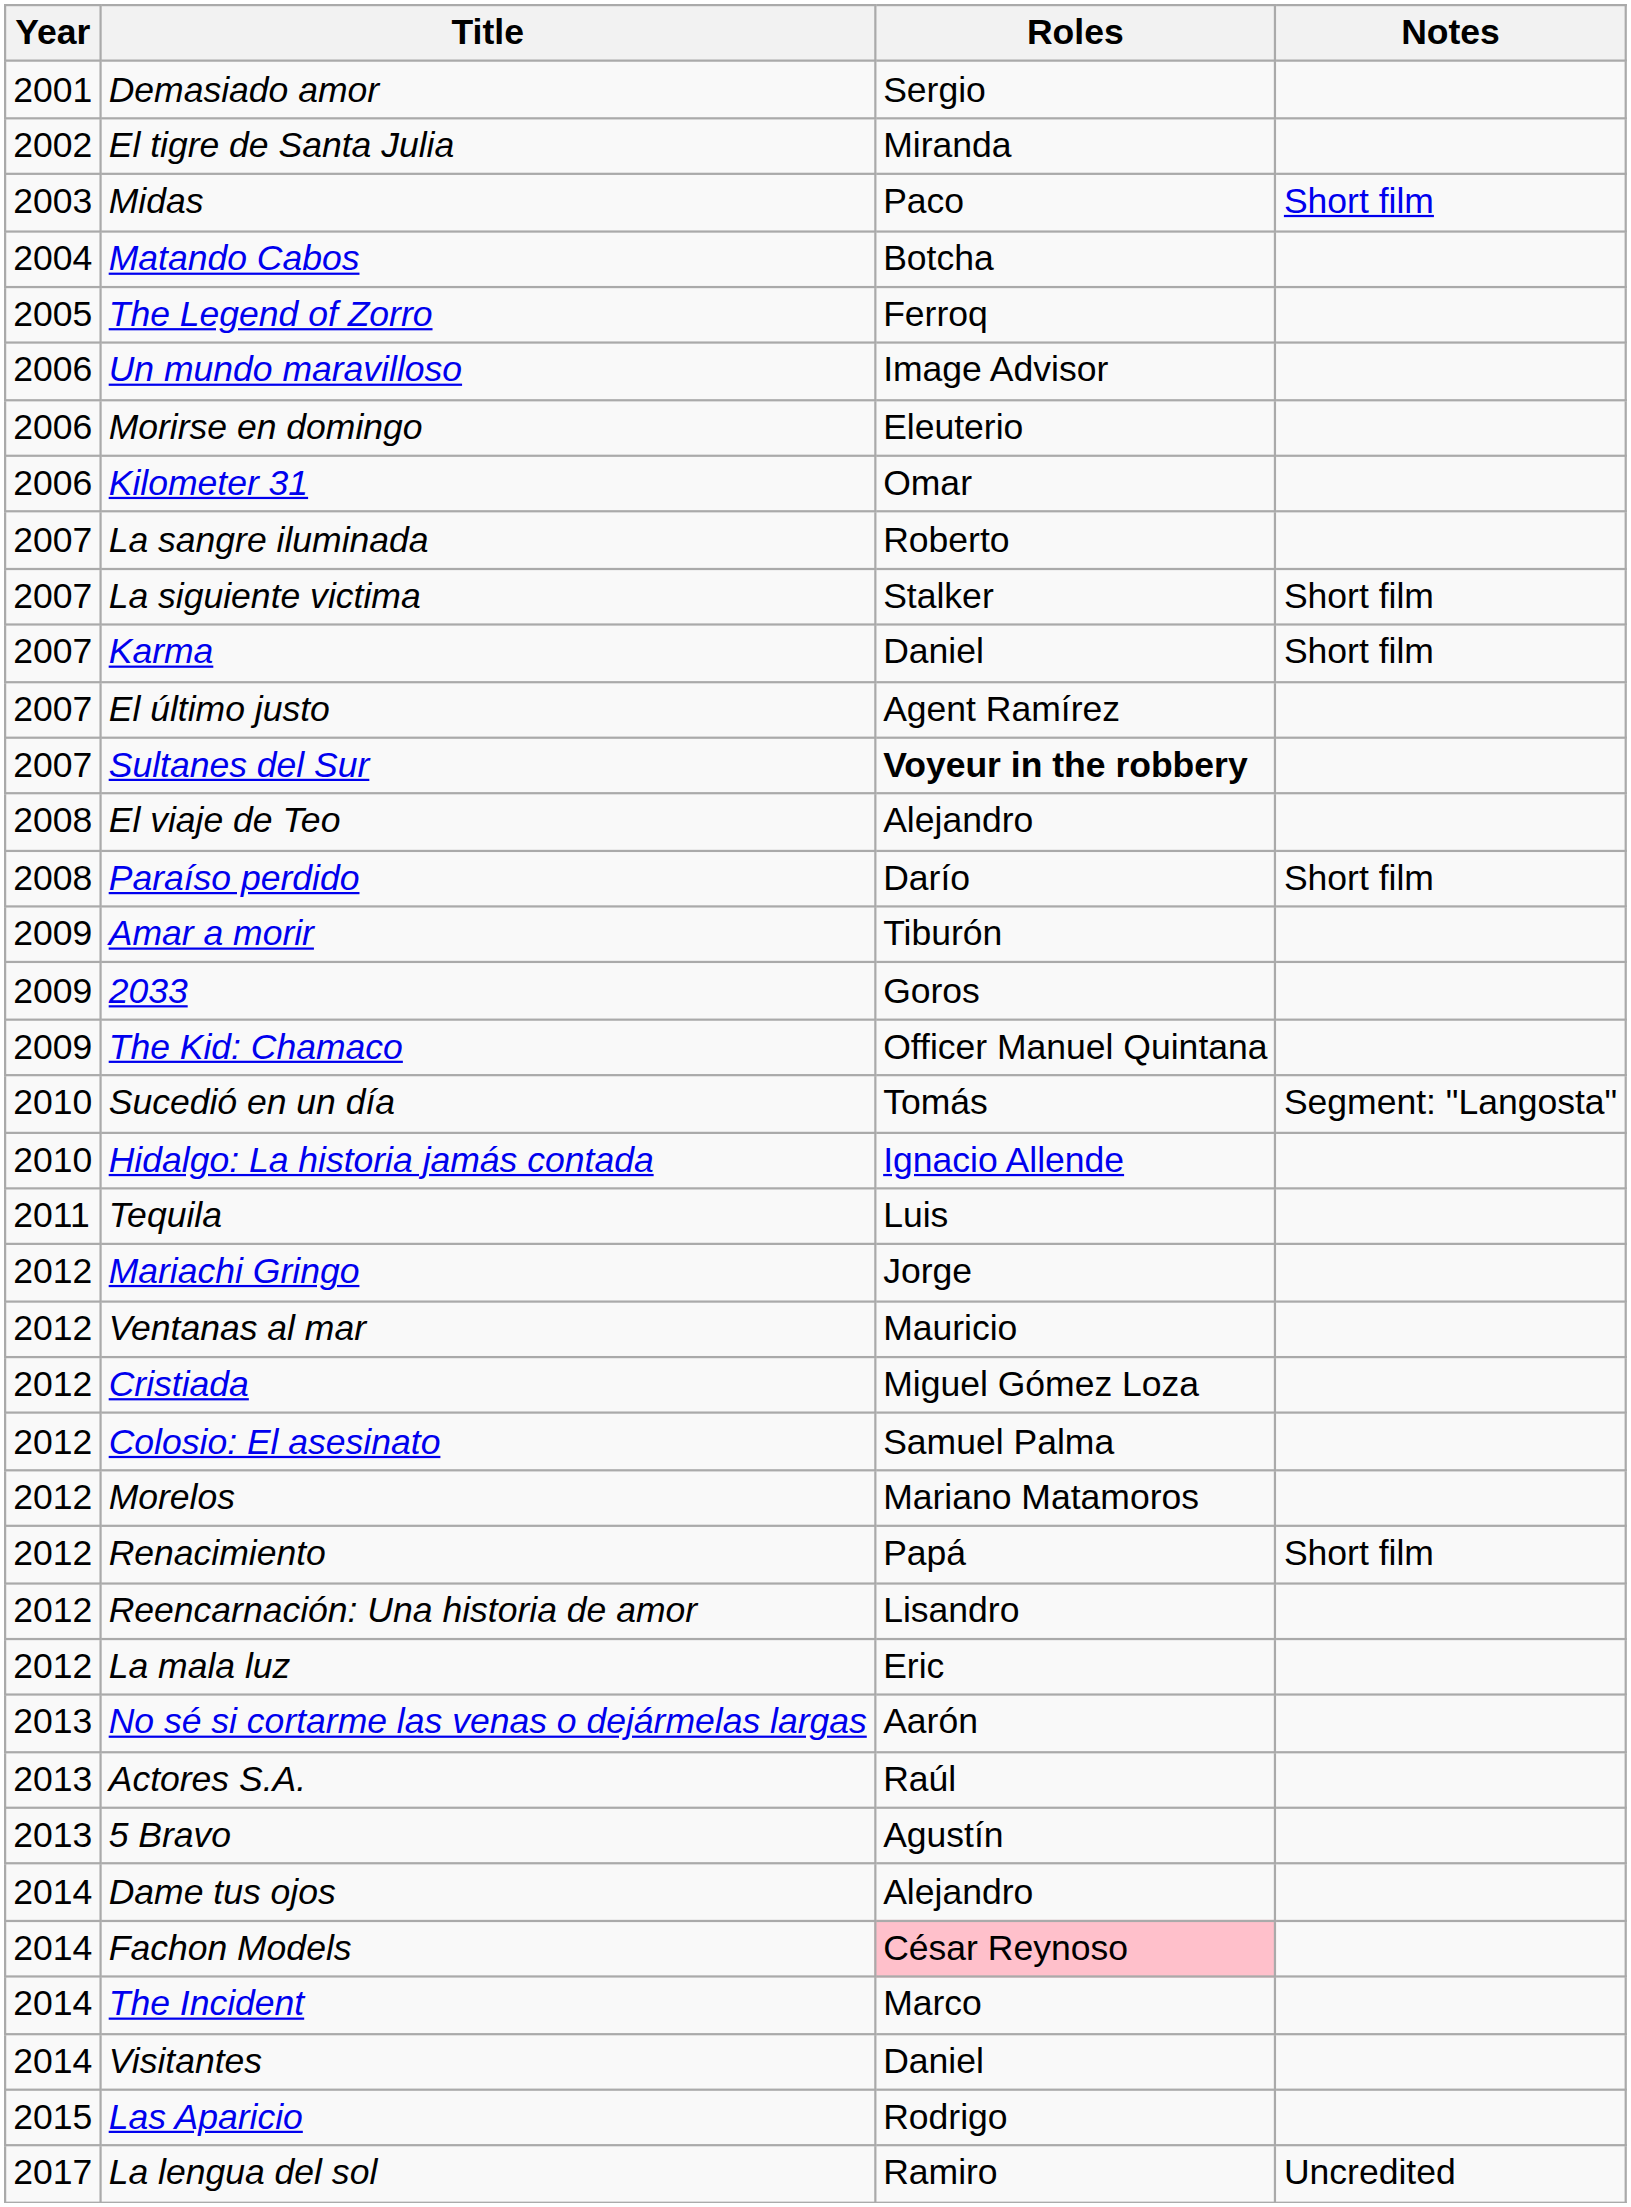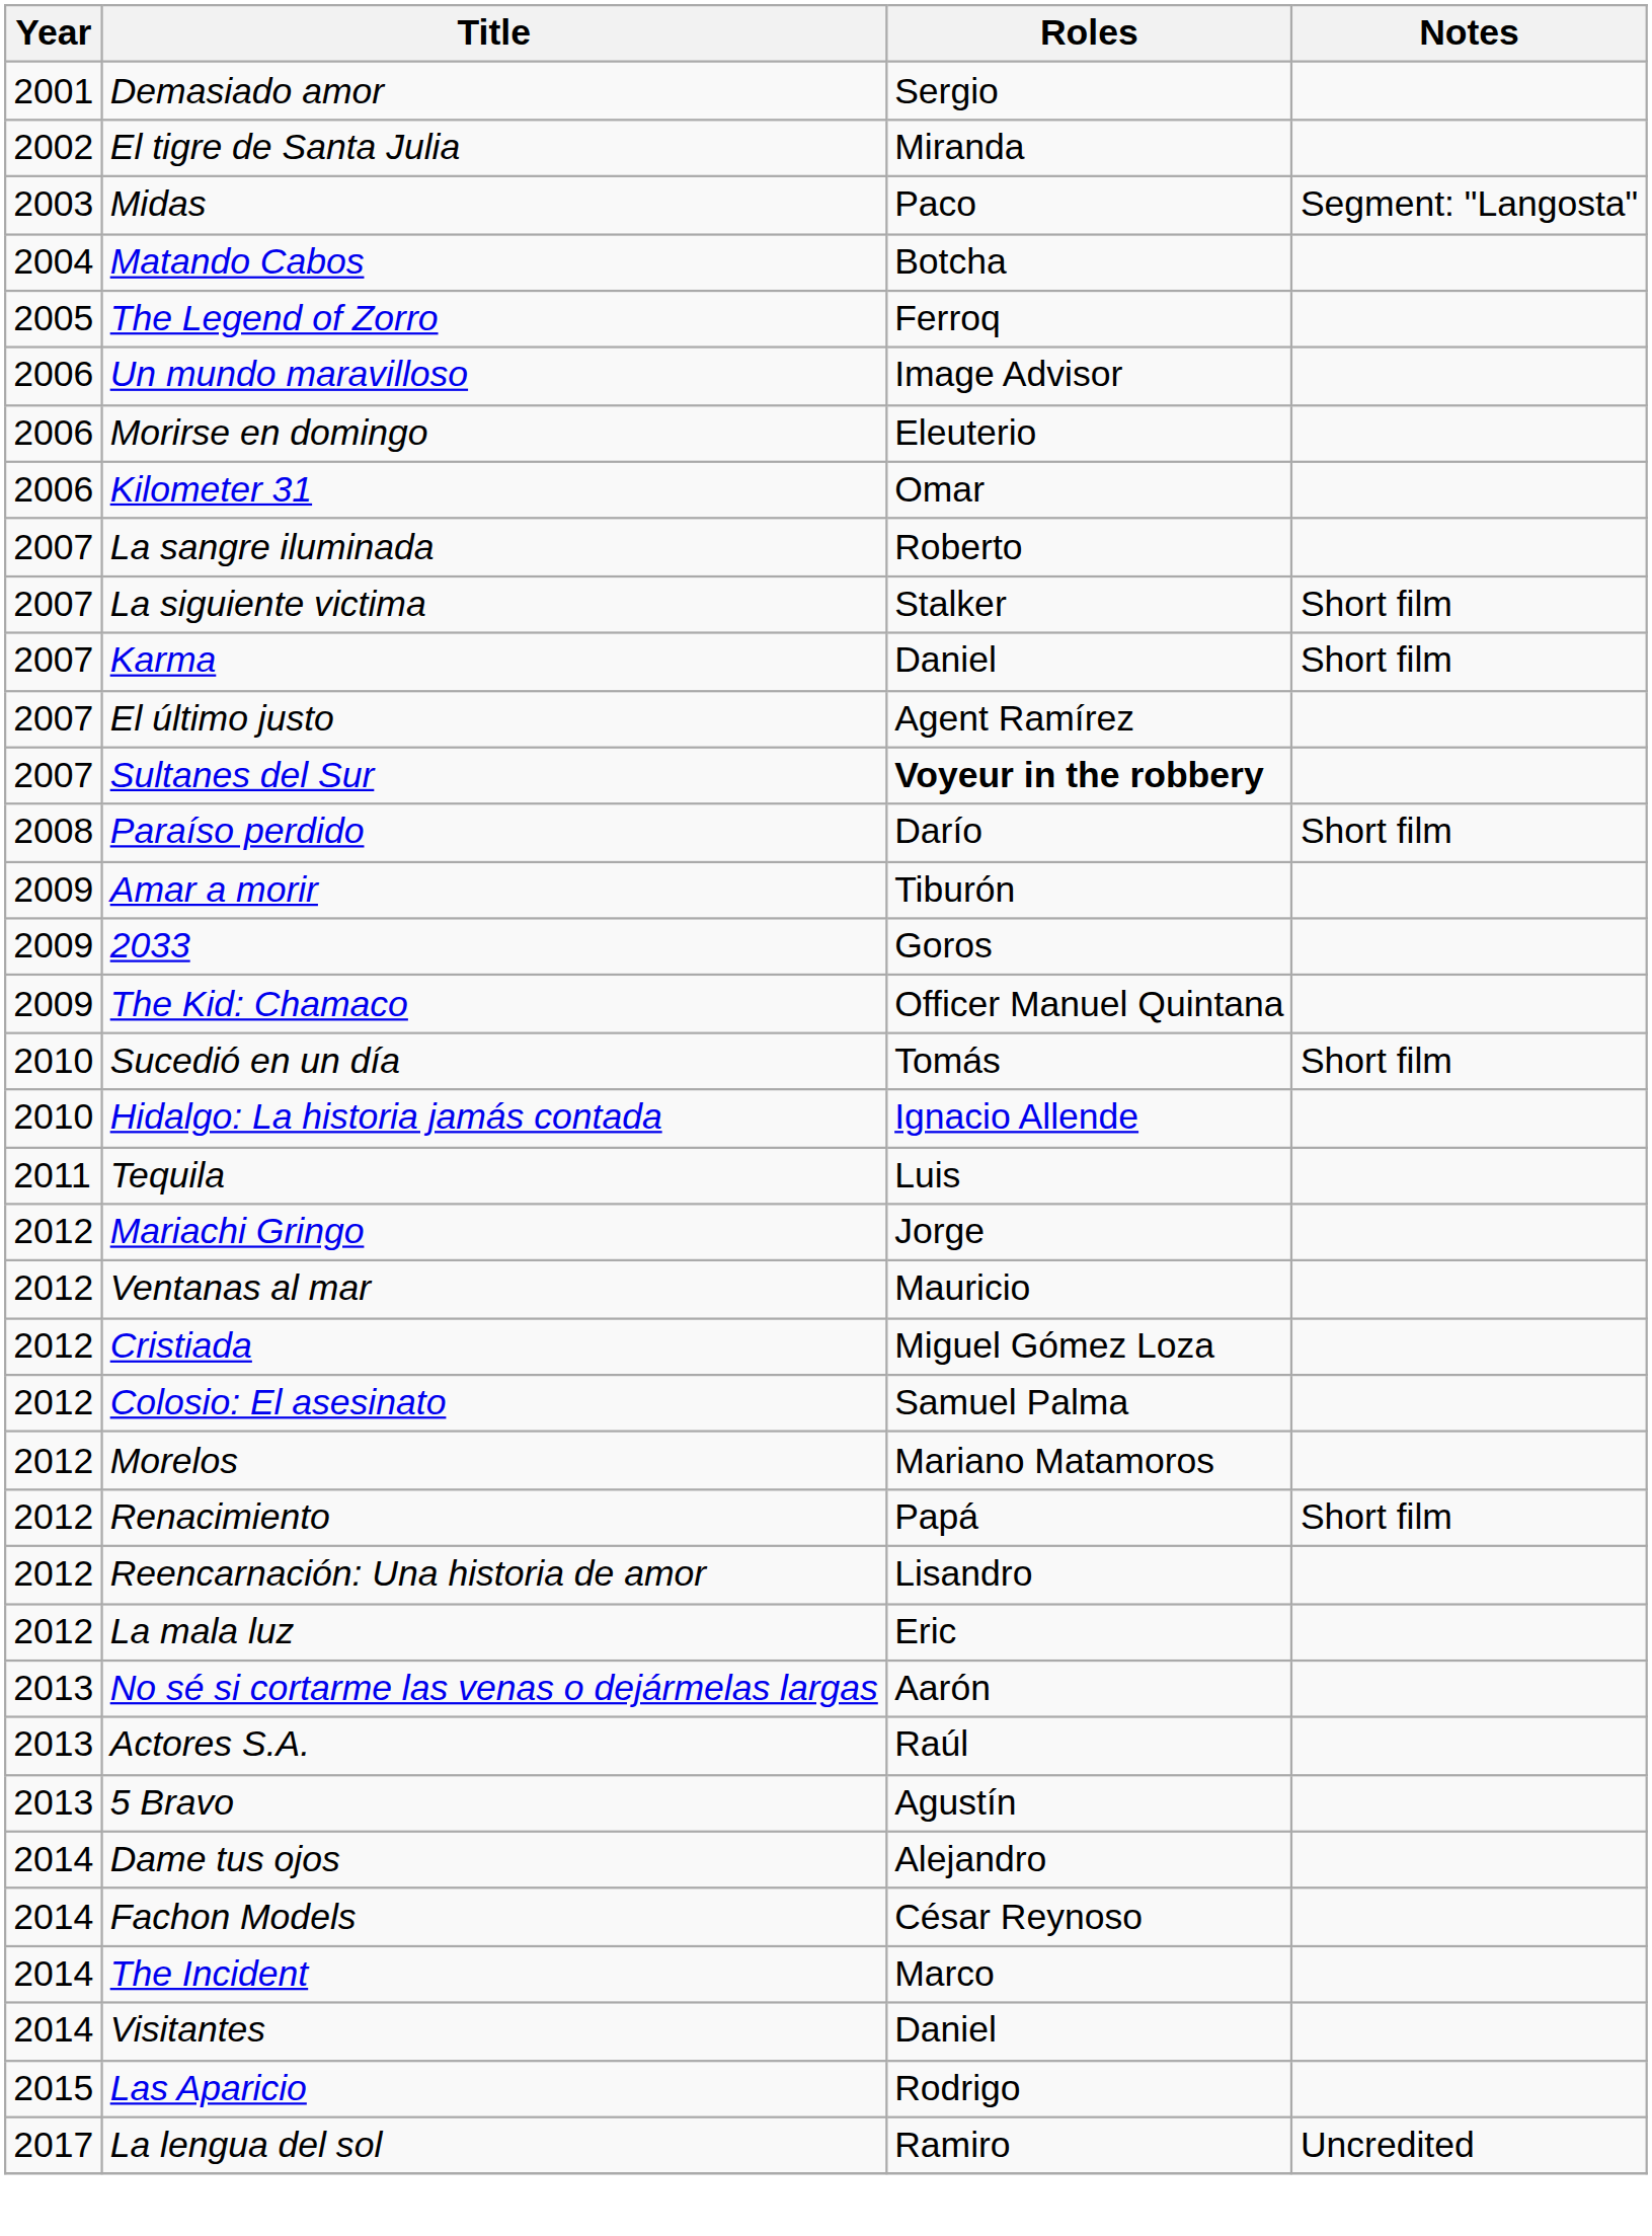Midas | Notes: Short film -> Segment: "Langosta"
- row: 2008 | El viaje de Teo | Alejandro
Sucedió en un día | Notes: Segment: "Langosta" -> Short film
Fachon Models | Roles: pink background -> no background
